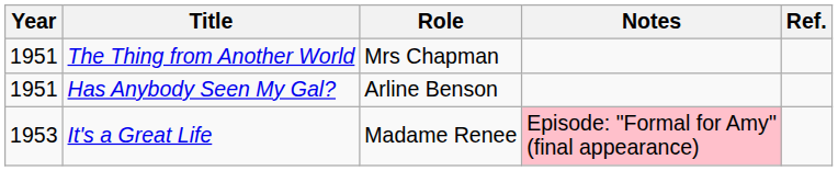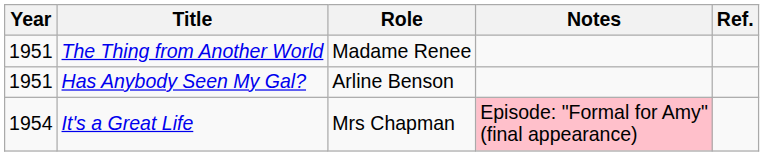The Thing from Another World | Role: Mrs Chapman -> Madame Renee
It's a Great Life | Year: 1953 -> 1954
It's a Great Life | Role: Madame Renee -> Mrs Chapman
